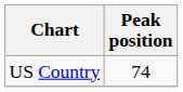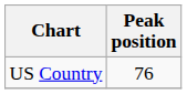US Country | Peak position: 74 -> 76
